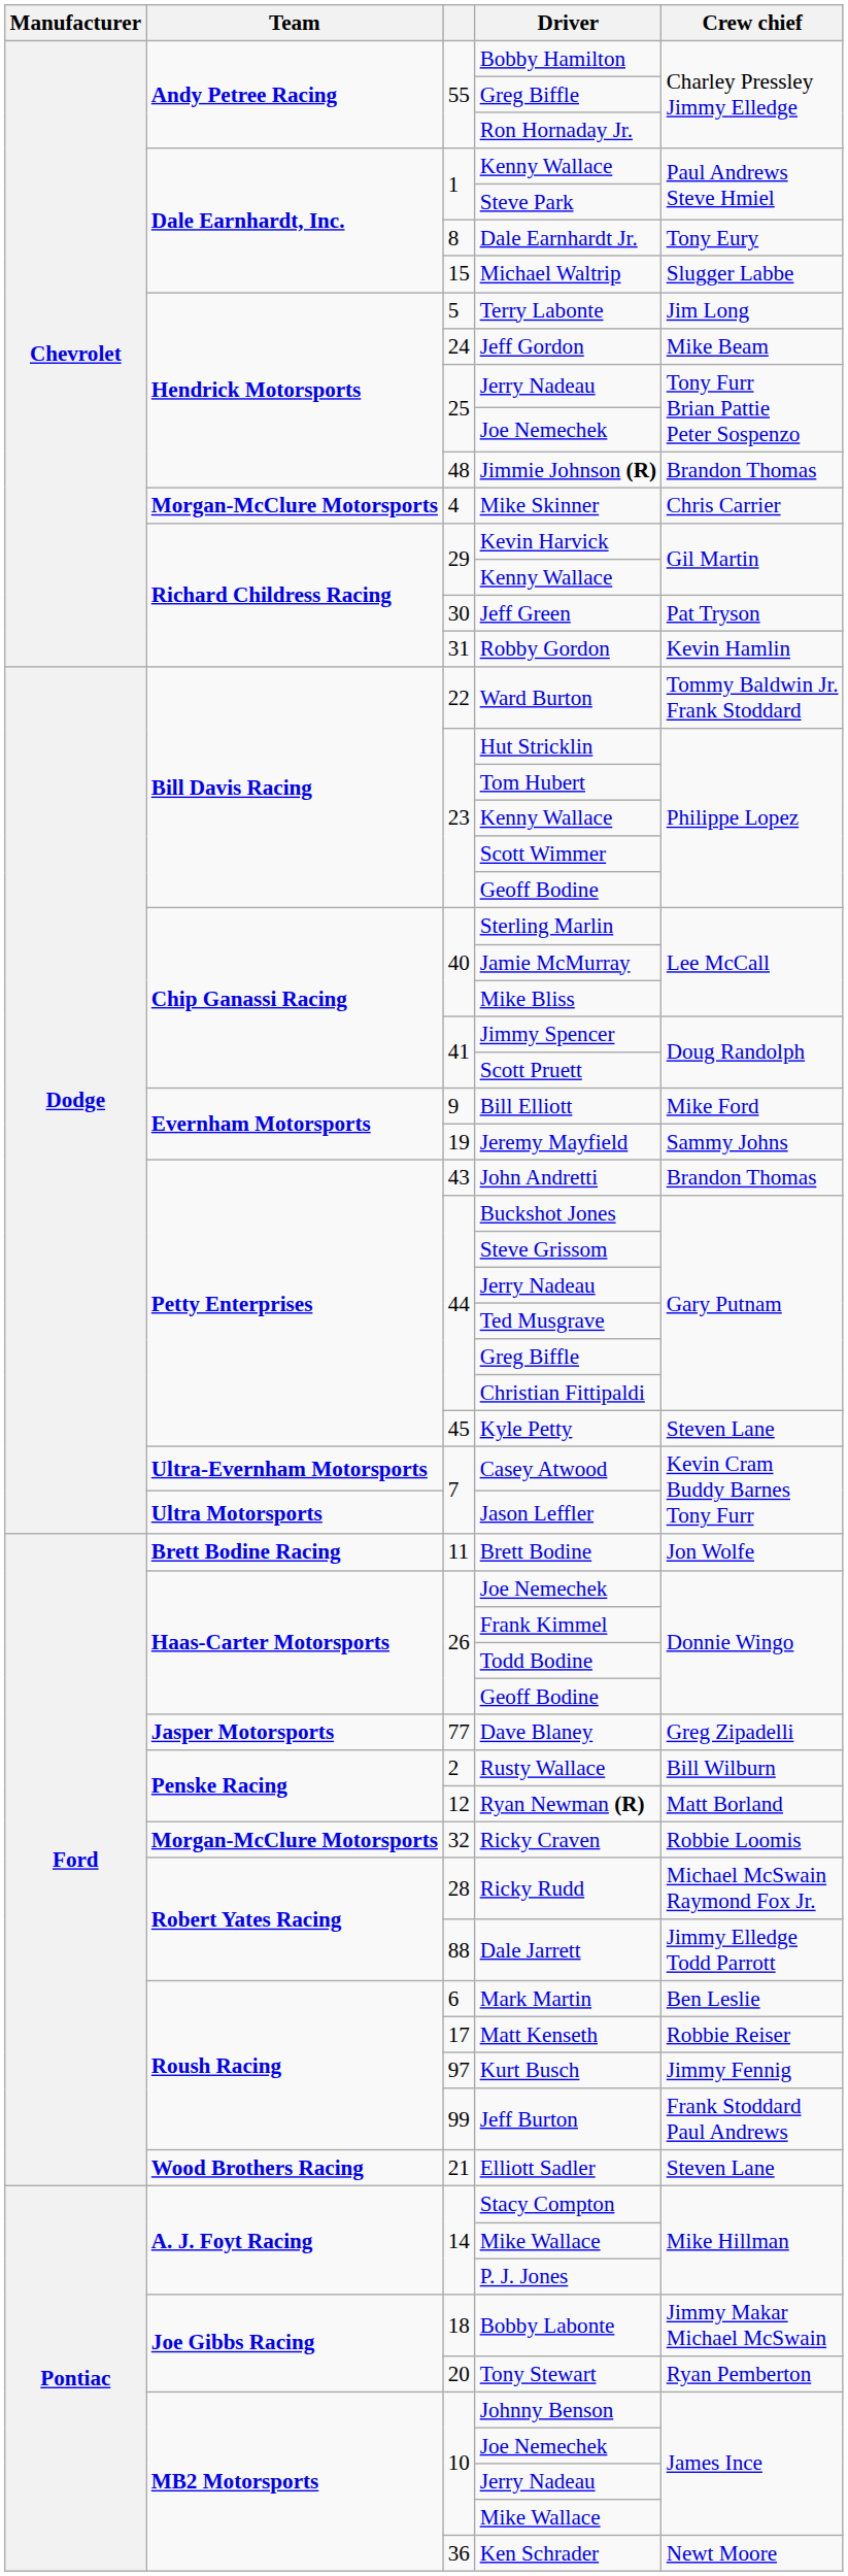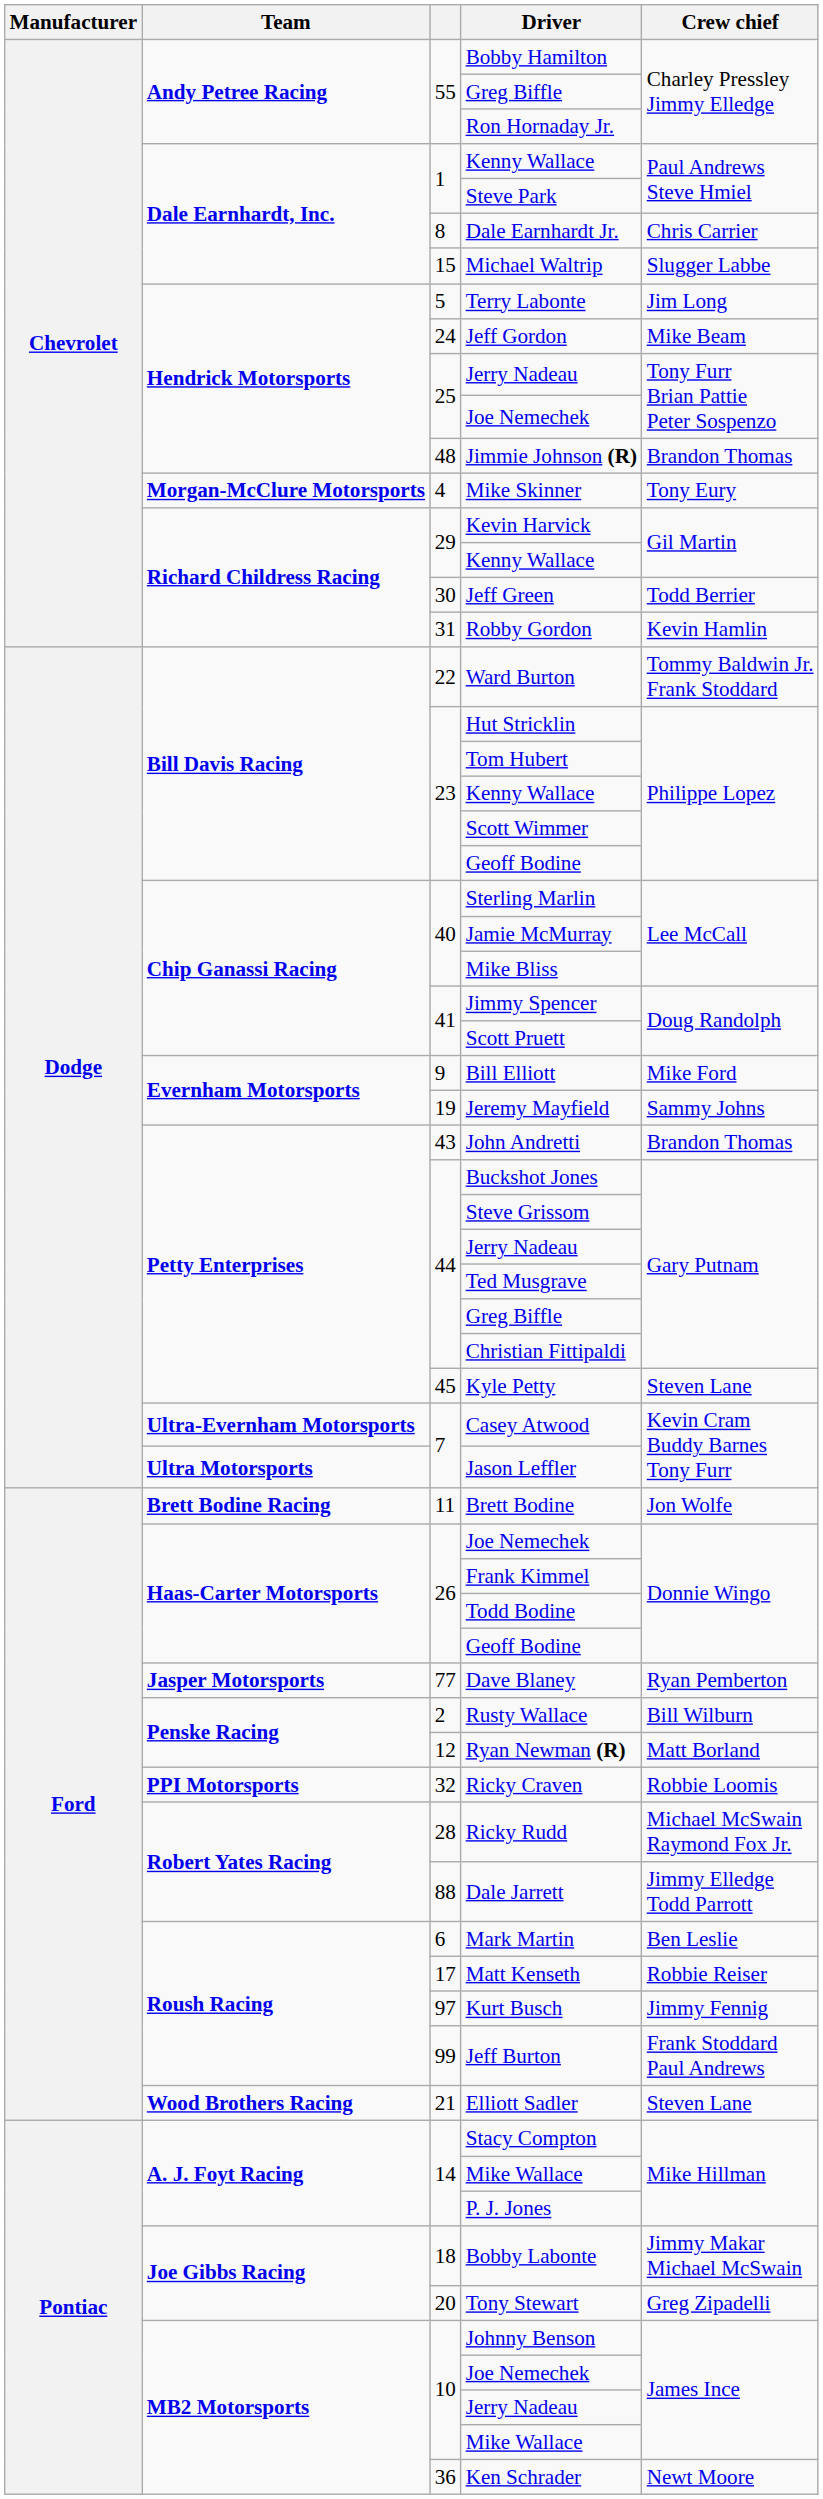Dale Earnhardt Jr. | Crew chief: Tony Eury -> Chris Carrier
Mike Skinner | Crew chief: Chris Carrier -> Tony Eury
Jeff Green | Crew chief: Pat Tryson -> Todd Berrier
Dave Blaney | Crew chief: Greg Zipadelli -> Ryan Pemberton
Ricky Craven | Team: Morgan-McClure Motorsports -> PPI Motorsports
Tony Stewart | Crew chief: Ryan Pemberton -> Greg Zipadelli
